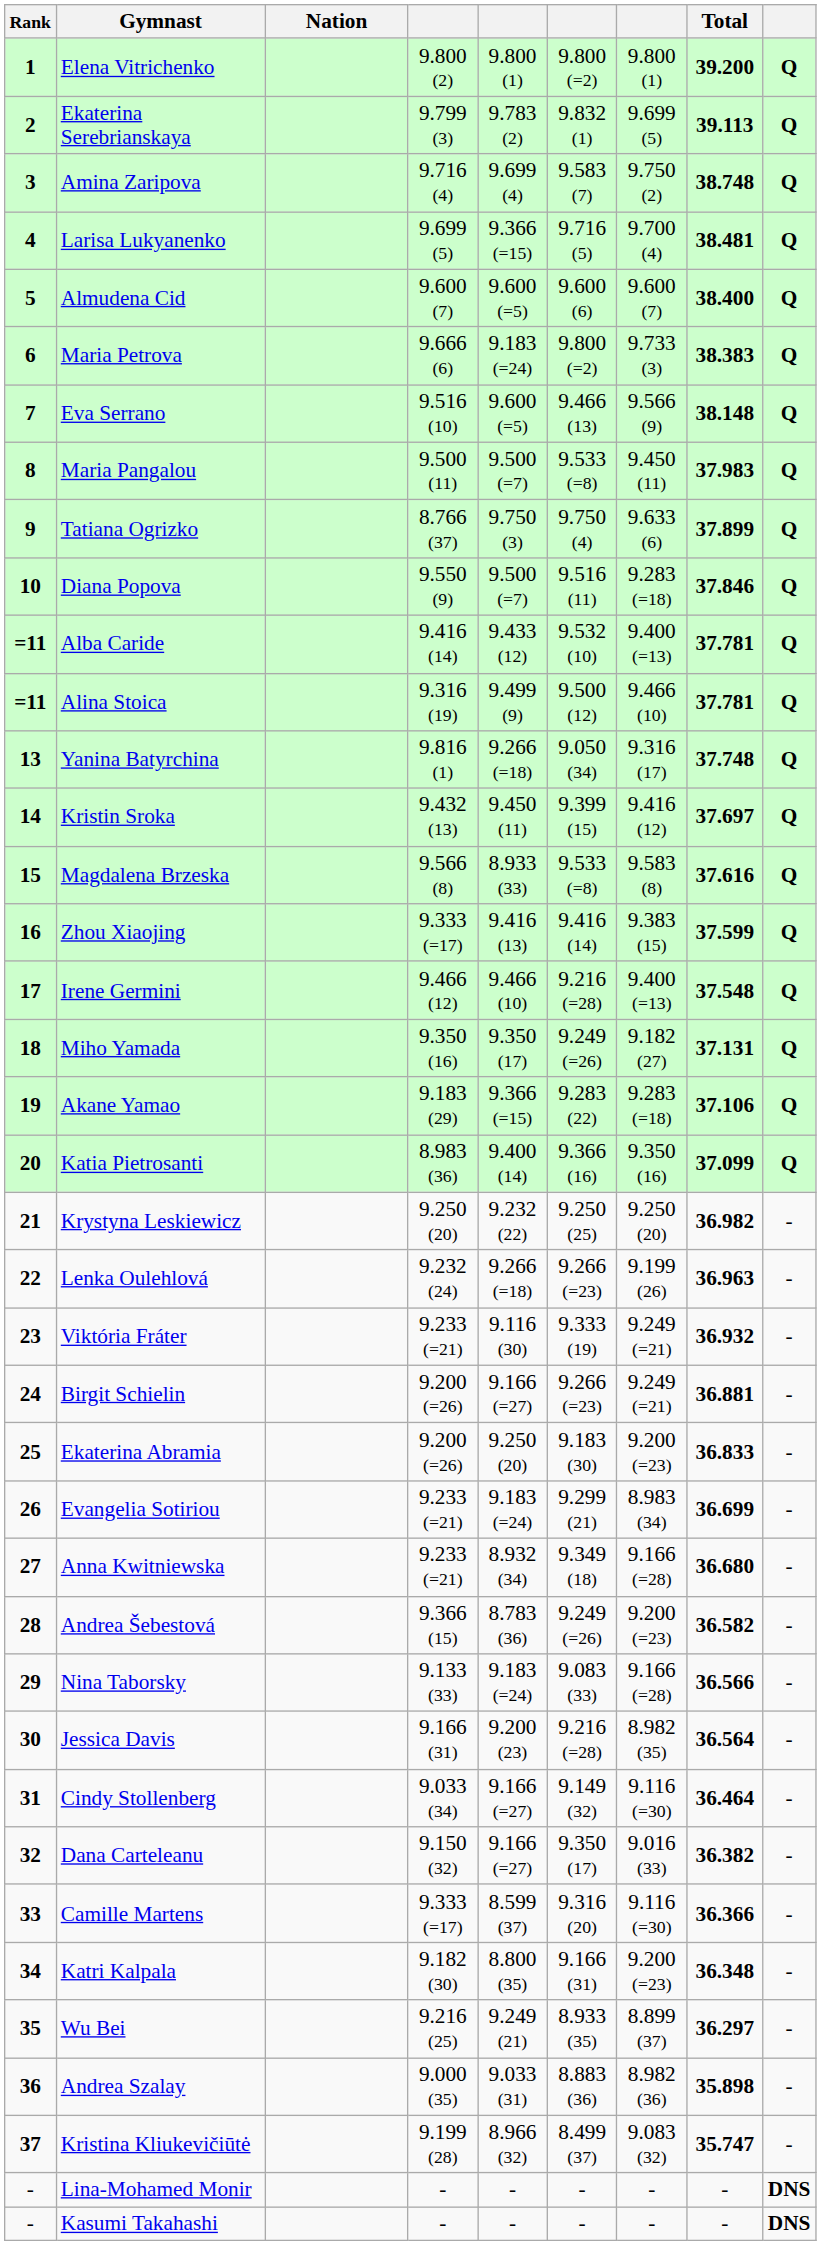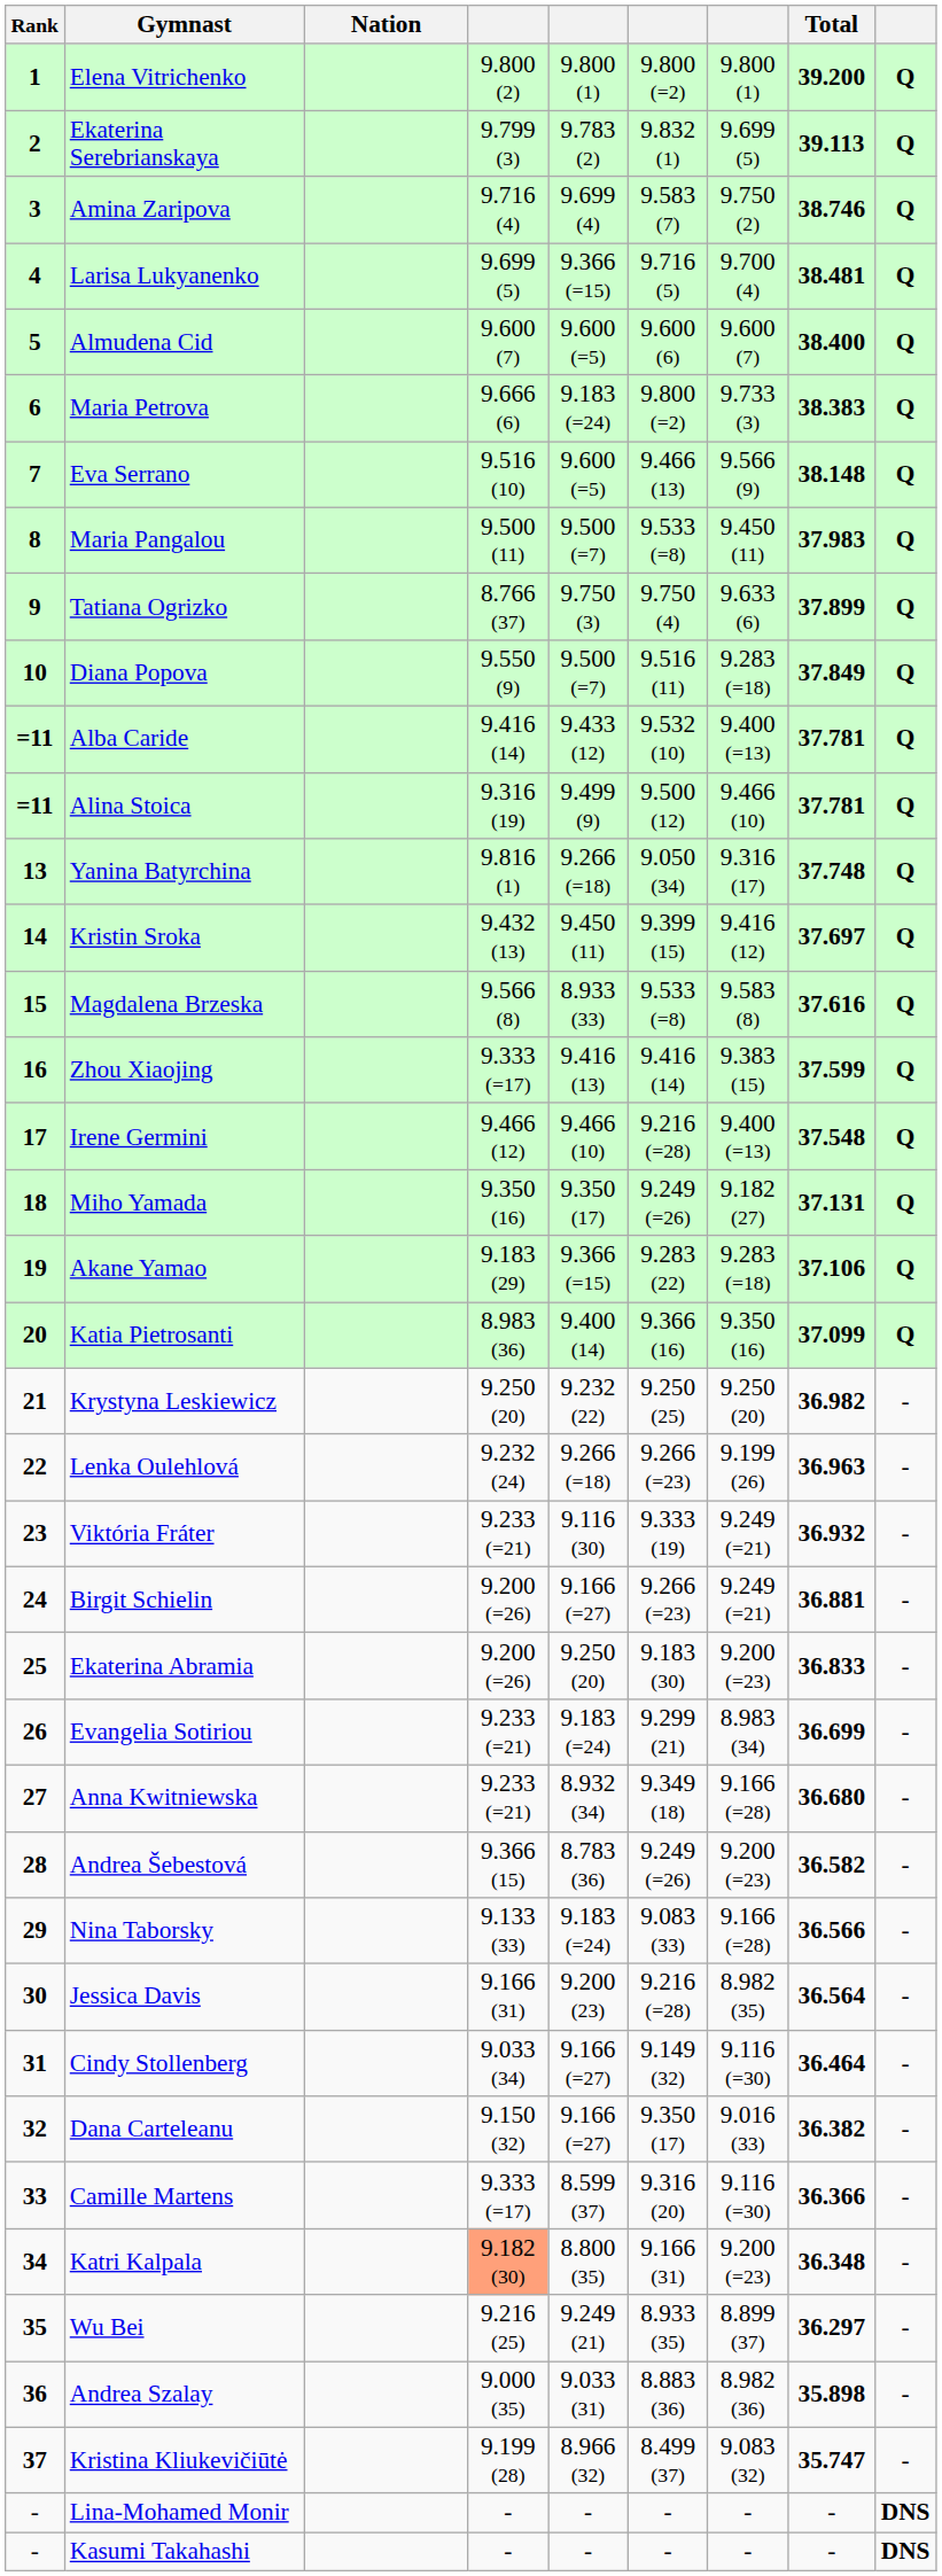Amina Zaripova | Total: 38.748 -> 38.746
Diana Popova | Total: 37.846 -> 37.849
Katri Kalpala | column 4: no background -> lightsalmon background
